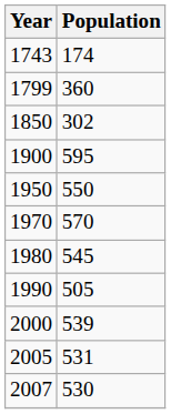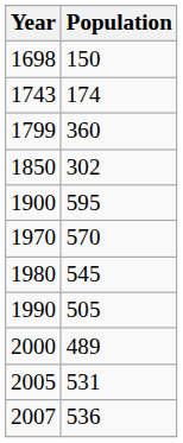+ row: 1698 | 150
- row: 1950 | 550
2000 | Population: 539 -> 489
2007 | Population: 530 -> 536
